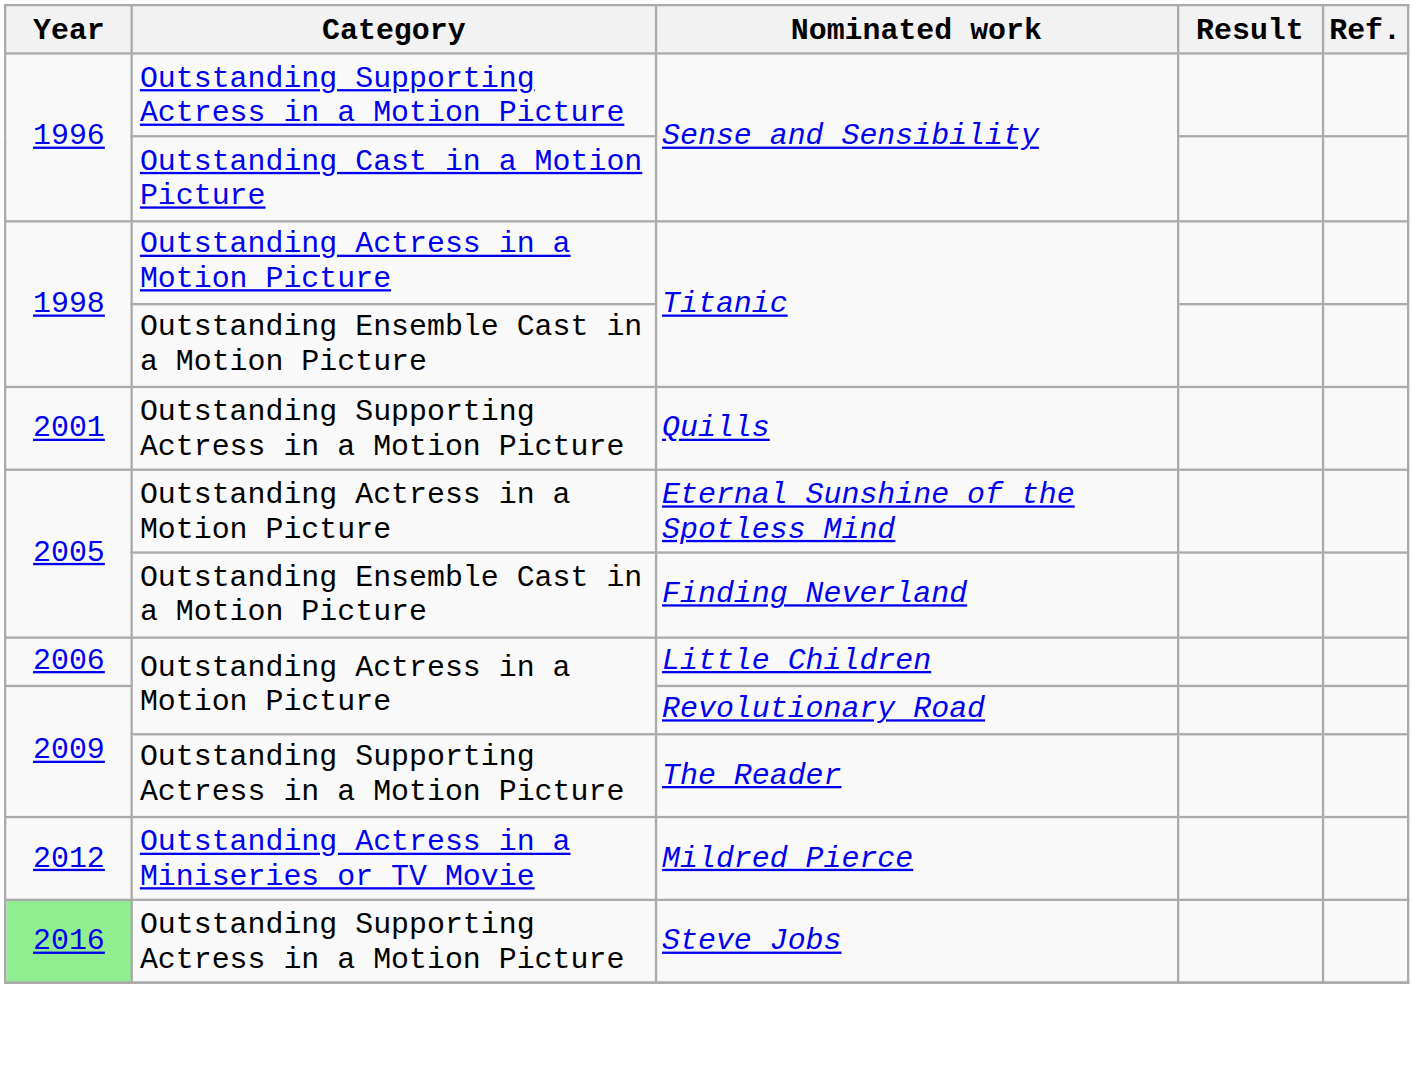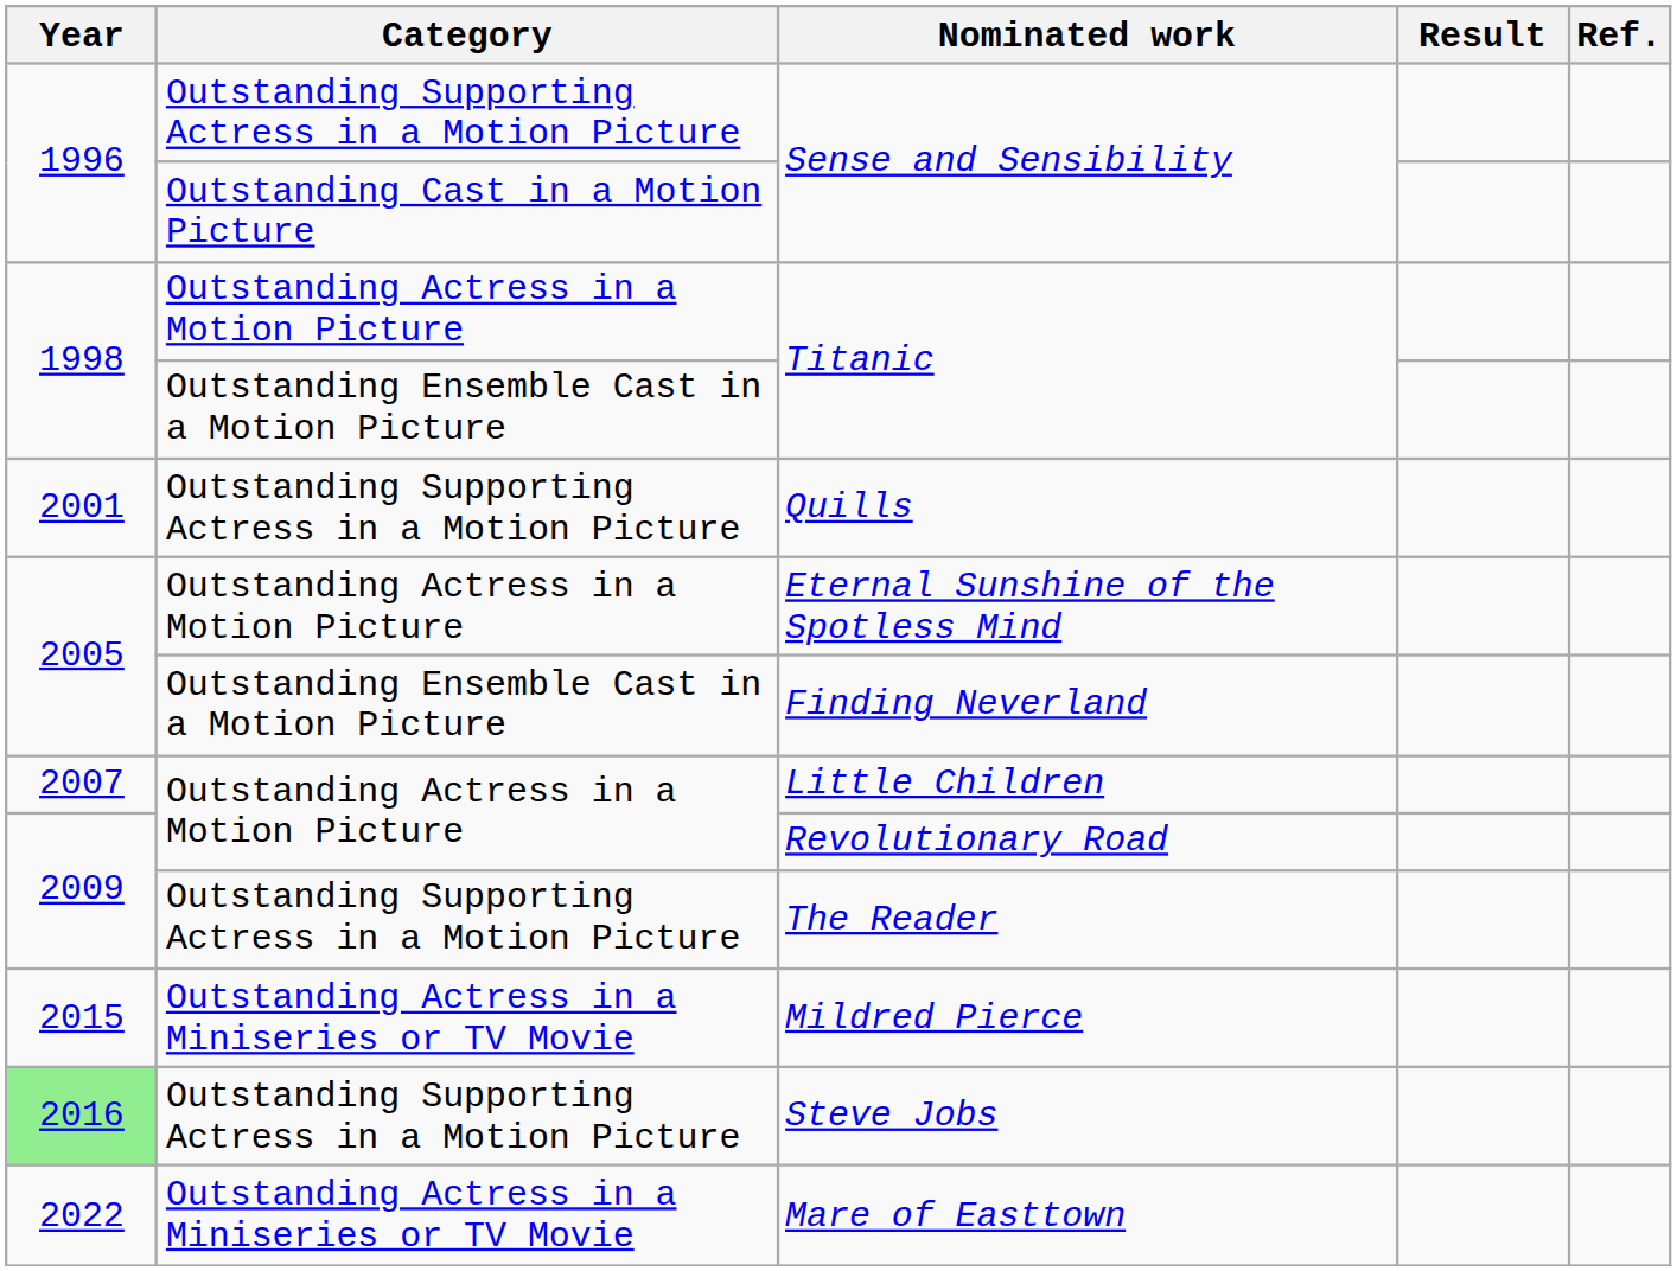Little Children | Year: 2006 -> 2007
Mildred Pierce | Year: 2012 -> 2015
+ row: 2022 | Outstanding Actress in a Miniseries or TV Movie | Mare of Easttown
